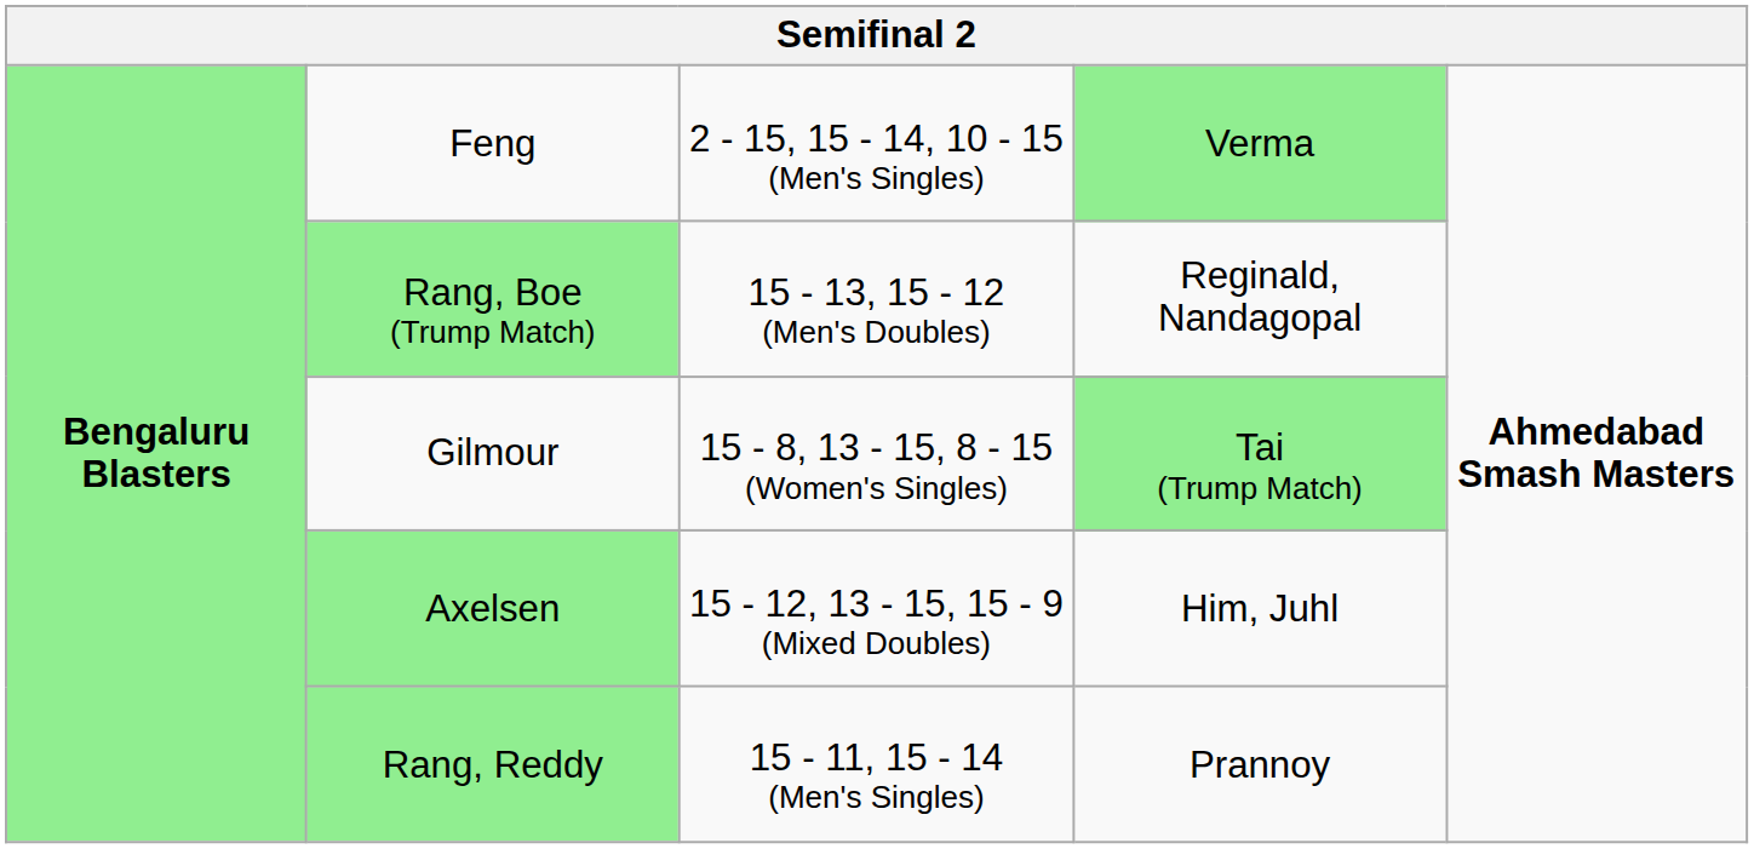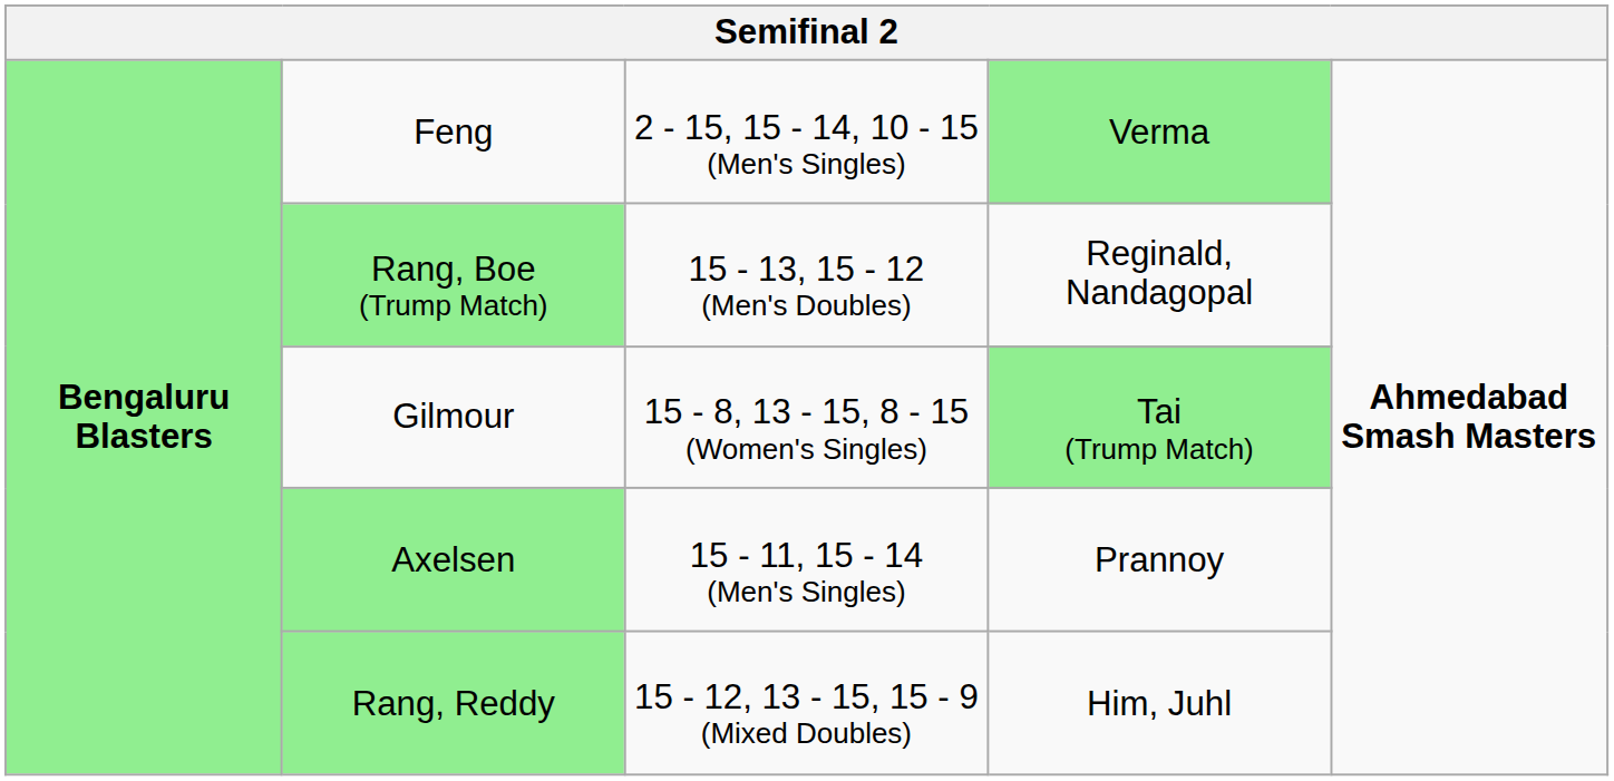Axelsen | column 3: 15 - 12, 13 - 15, 15 - 9 (Mixed Doubles) -> 15 - 11, 15 - 14 (Men's Singles)
Axelsen | column 4: Him, Juhl -> Prannoy
Rang, Reddy | column 3: 15 - 11, 15 - 14 (Men's Singles) -> 15 - 12, 13 - 15, 15 - 9 (Mixed Doubles)
Rang, Reddy | column 4: Prannoy -> Him, Juhl
